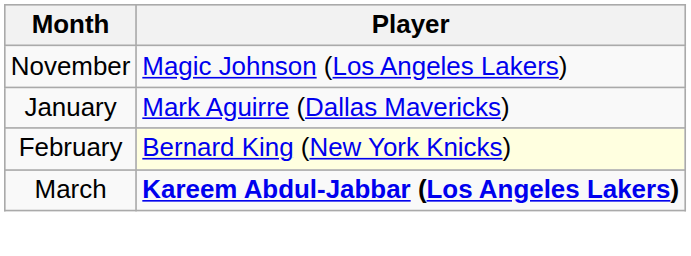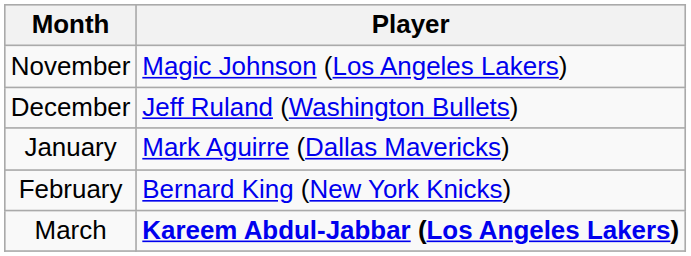+ row: December | Jeff Ruland (Washington Bullets)
February | Player: lightyellow background -> no background
